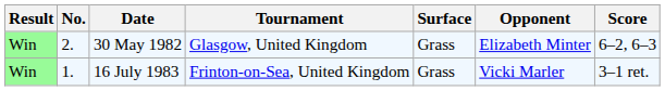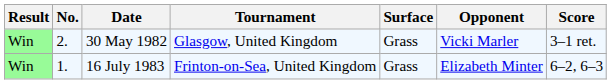30 May 1982 | Opponent: Elizabeth Minter -> Vicki Marler
30 May 1982 | Score: 6–2, 6–3 -> 3–1 ret.
16 July 1983 | Opponent: Vicki Marler -> Elizabeth Minter
16 July 1983 | Score: 3–1 ret. -> 6–2, 6–3
